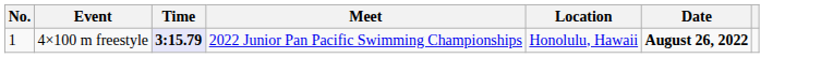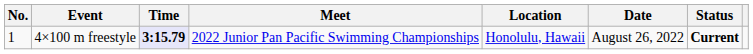+ column: Status | Current
4×100 m freestyle | Date: bold -> normal
